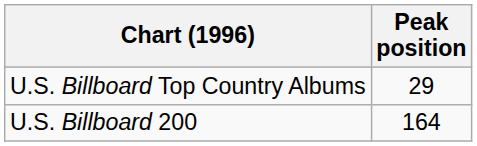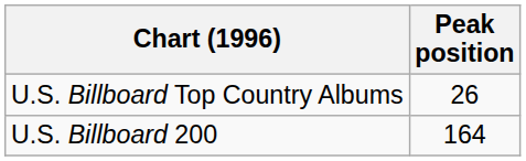U.S. Billboard Top Country Albums | Peak position: 29 -> 26
